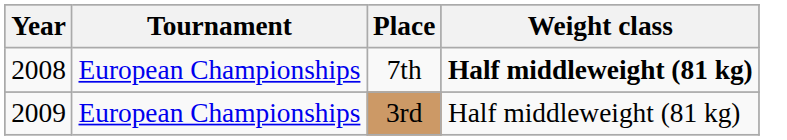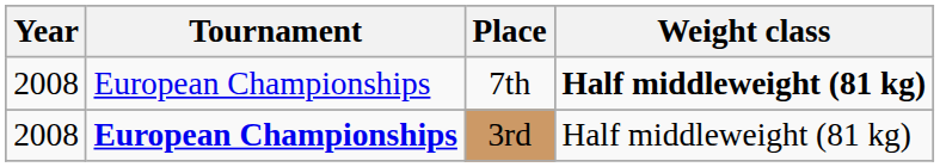3rd | Year: 2009 -> 2008
3rd | Tournament: normal -> bold
